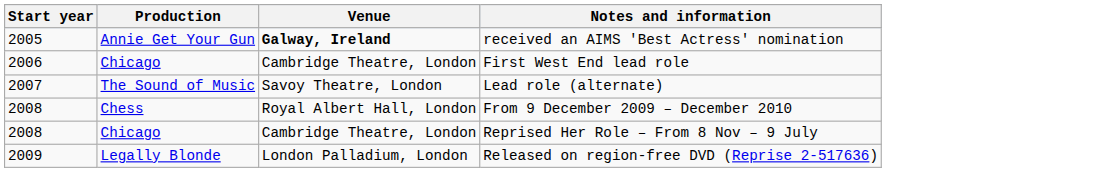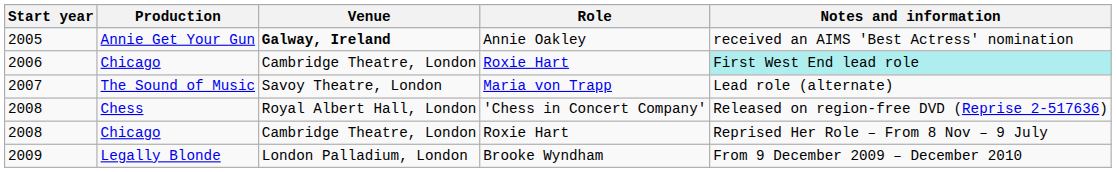+ column: Role | Annie Oakley | Roxie Hart | Maria von Trapp | 'Chess in Concert Company' | Roxie Hart | Brooke Wyndham
2006 | Notes and information: no background -> paleturquoise background
2008 / Chess | Notes and information: From 9 December 2009 – December 2010 -> Released on region-free DVD (Reprise 2-517636)
2009 | Notes and information: Released on region-free DVD (Reprise 2-517636) -> From 9 December 2009 – December 2010
